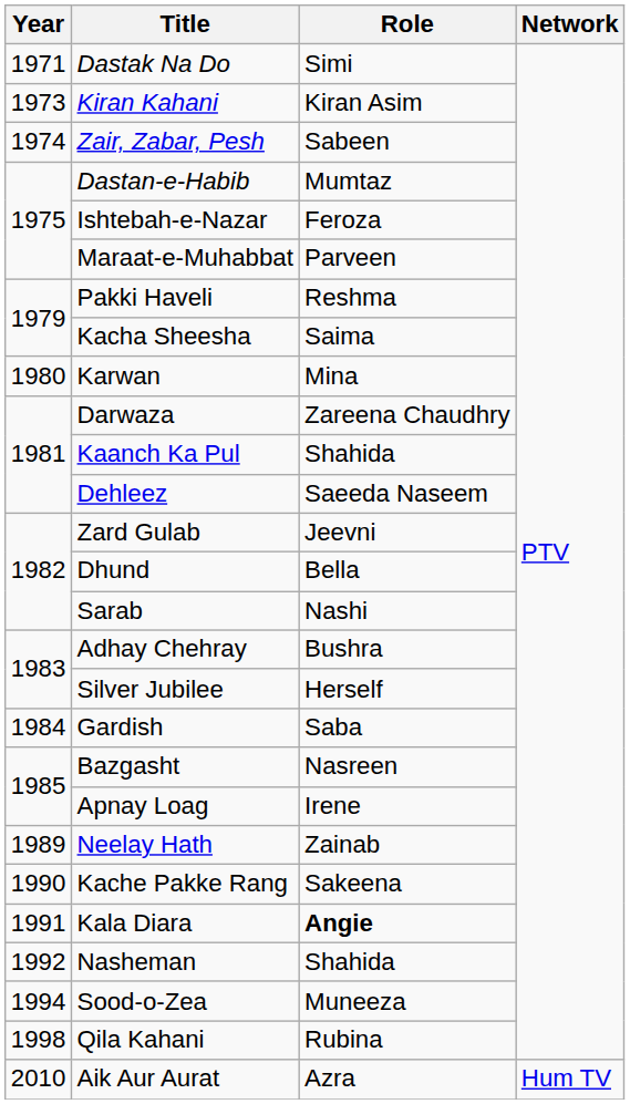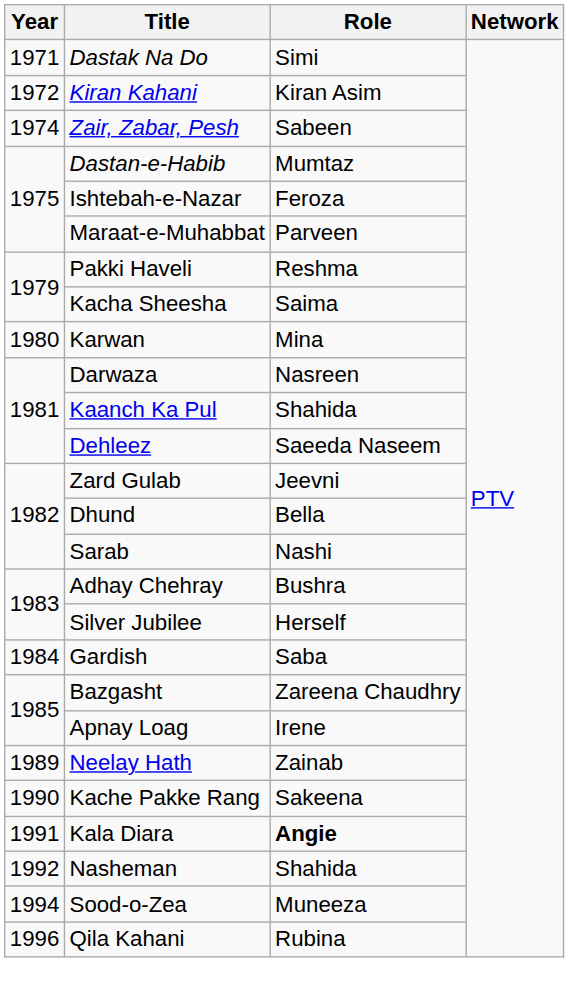Kiran Kahani | Year: 1973 -> 1972
Darwaza | Role: Zareena Chaudhry -> Nasreen
Bazgasht | Role: Nasreen -> Zareena Chaudhry
Qila Kahani | Year: 1998 -> 1996
- row: 2010 | Aik Aur Aurat | Azra | Hum TV
